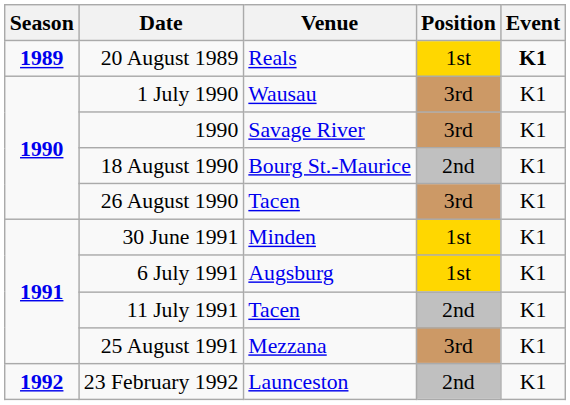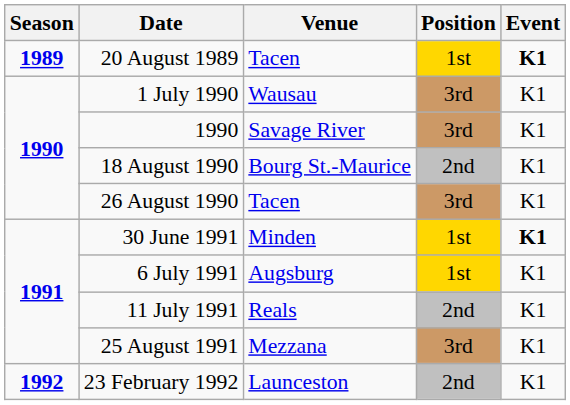20 August 1989 | Venue: Reals -> Tacen
30 June 1991 | Event: normal -> bold
11 July 1991 | Venue: Tacen -> Reals
